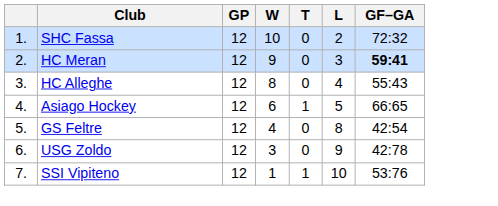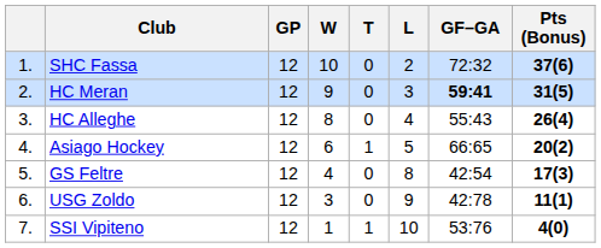+ column: Pts (Bonus) | 37(6) | 31(5) | 26(4) | 20(2) | 17(3) | 11(1) | 4(0)
